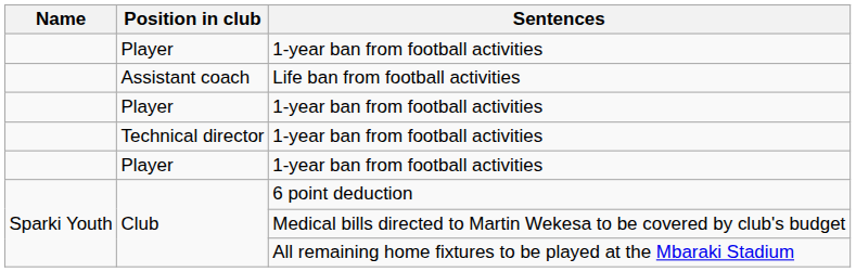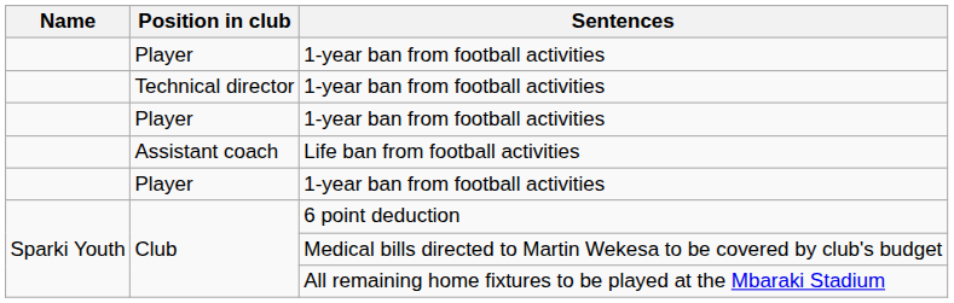rows swapped: Life ban from football activities <-> Technical director / 1-year ban from football activities
